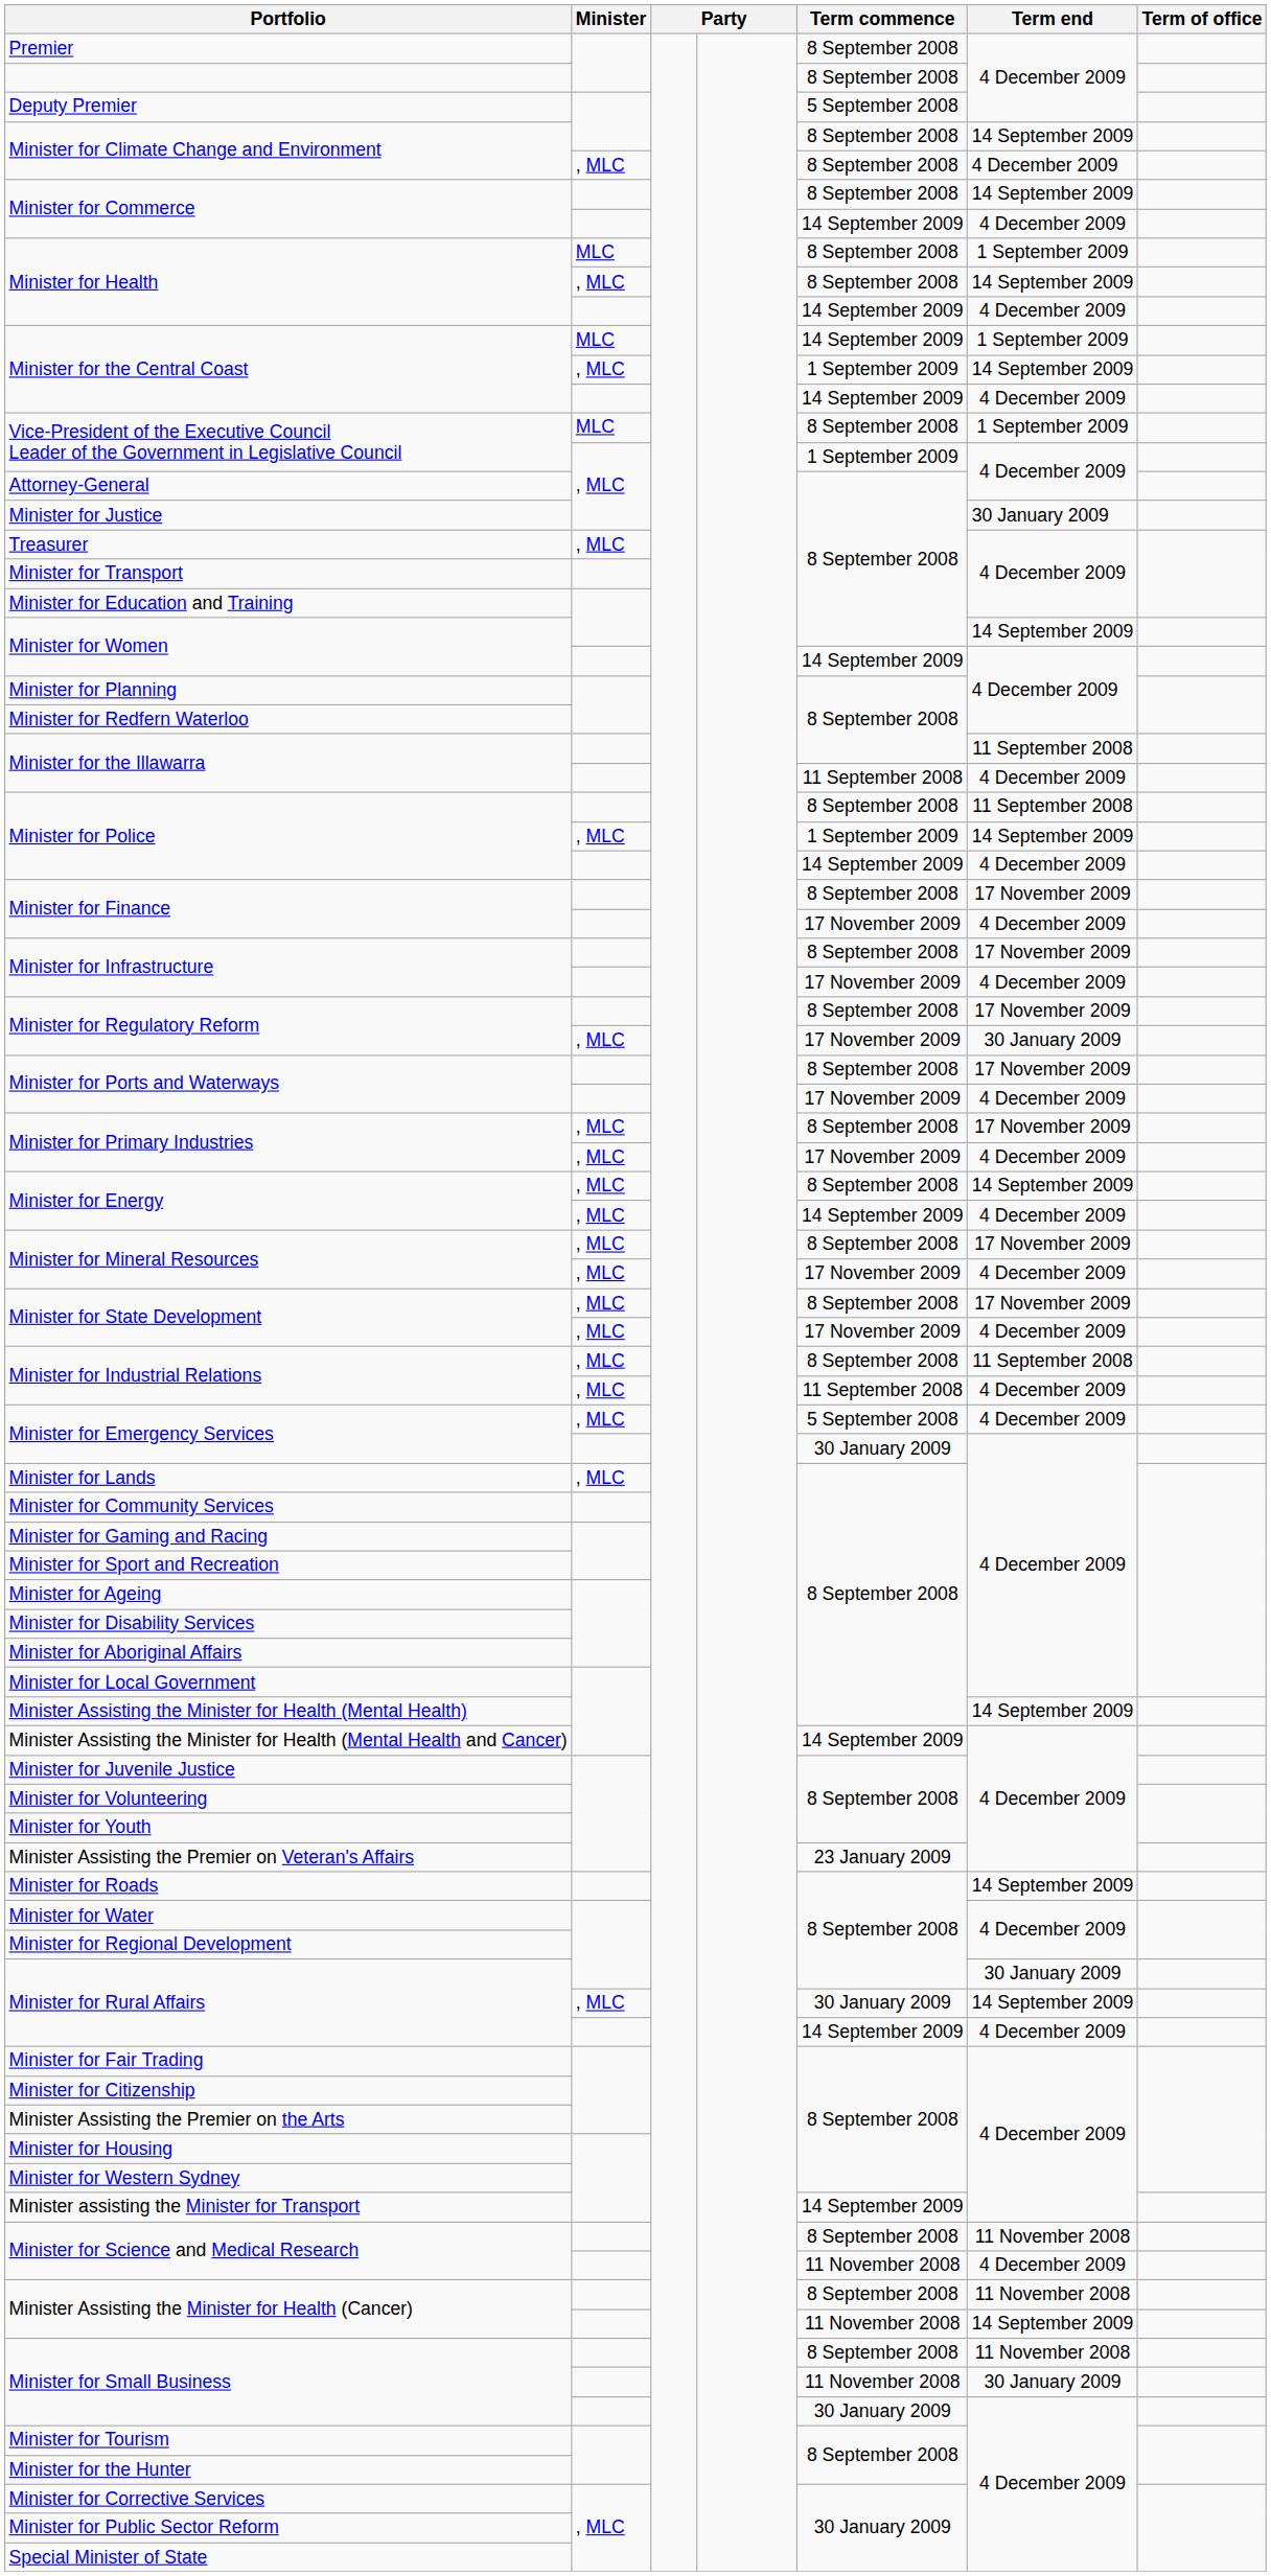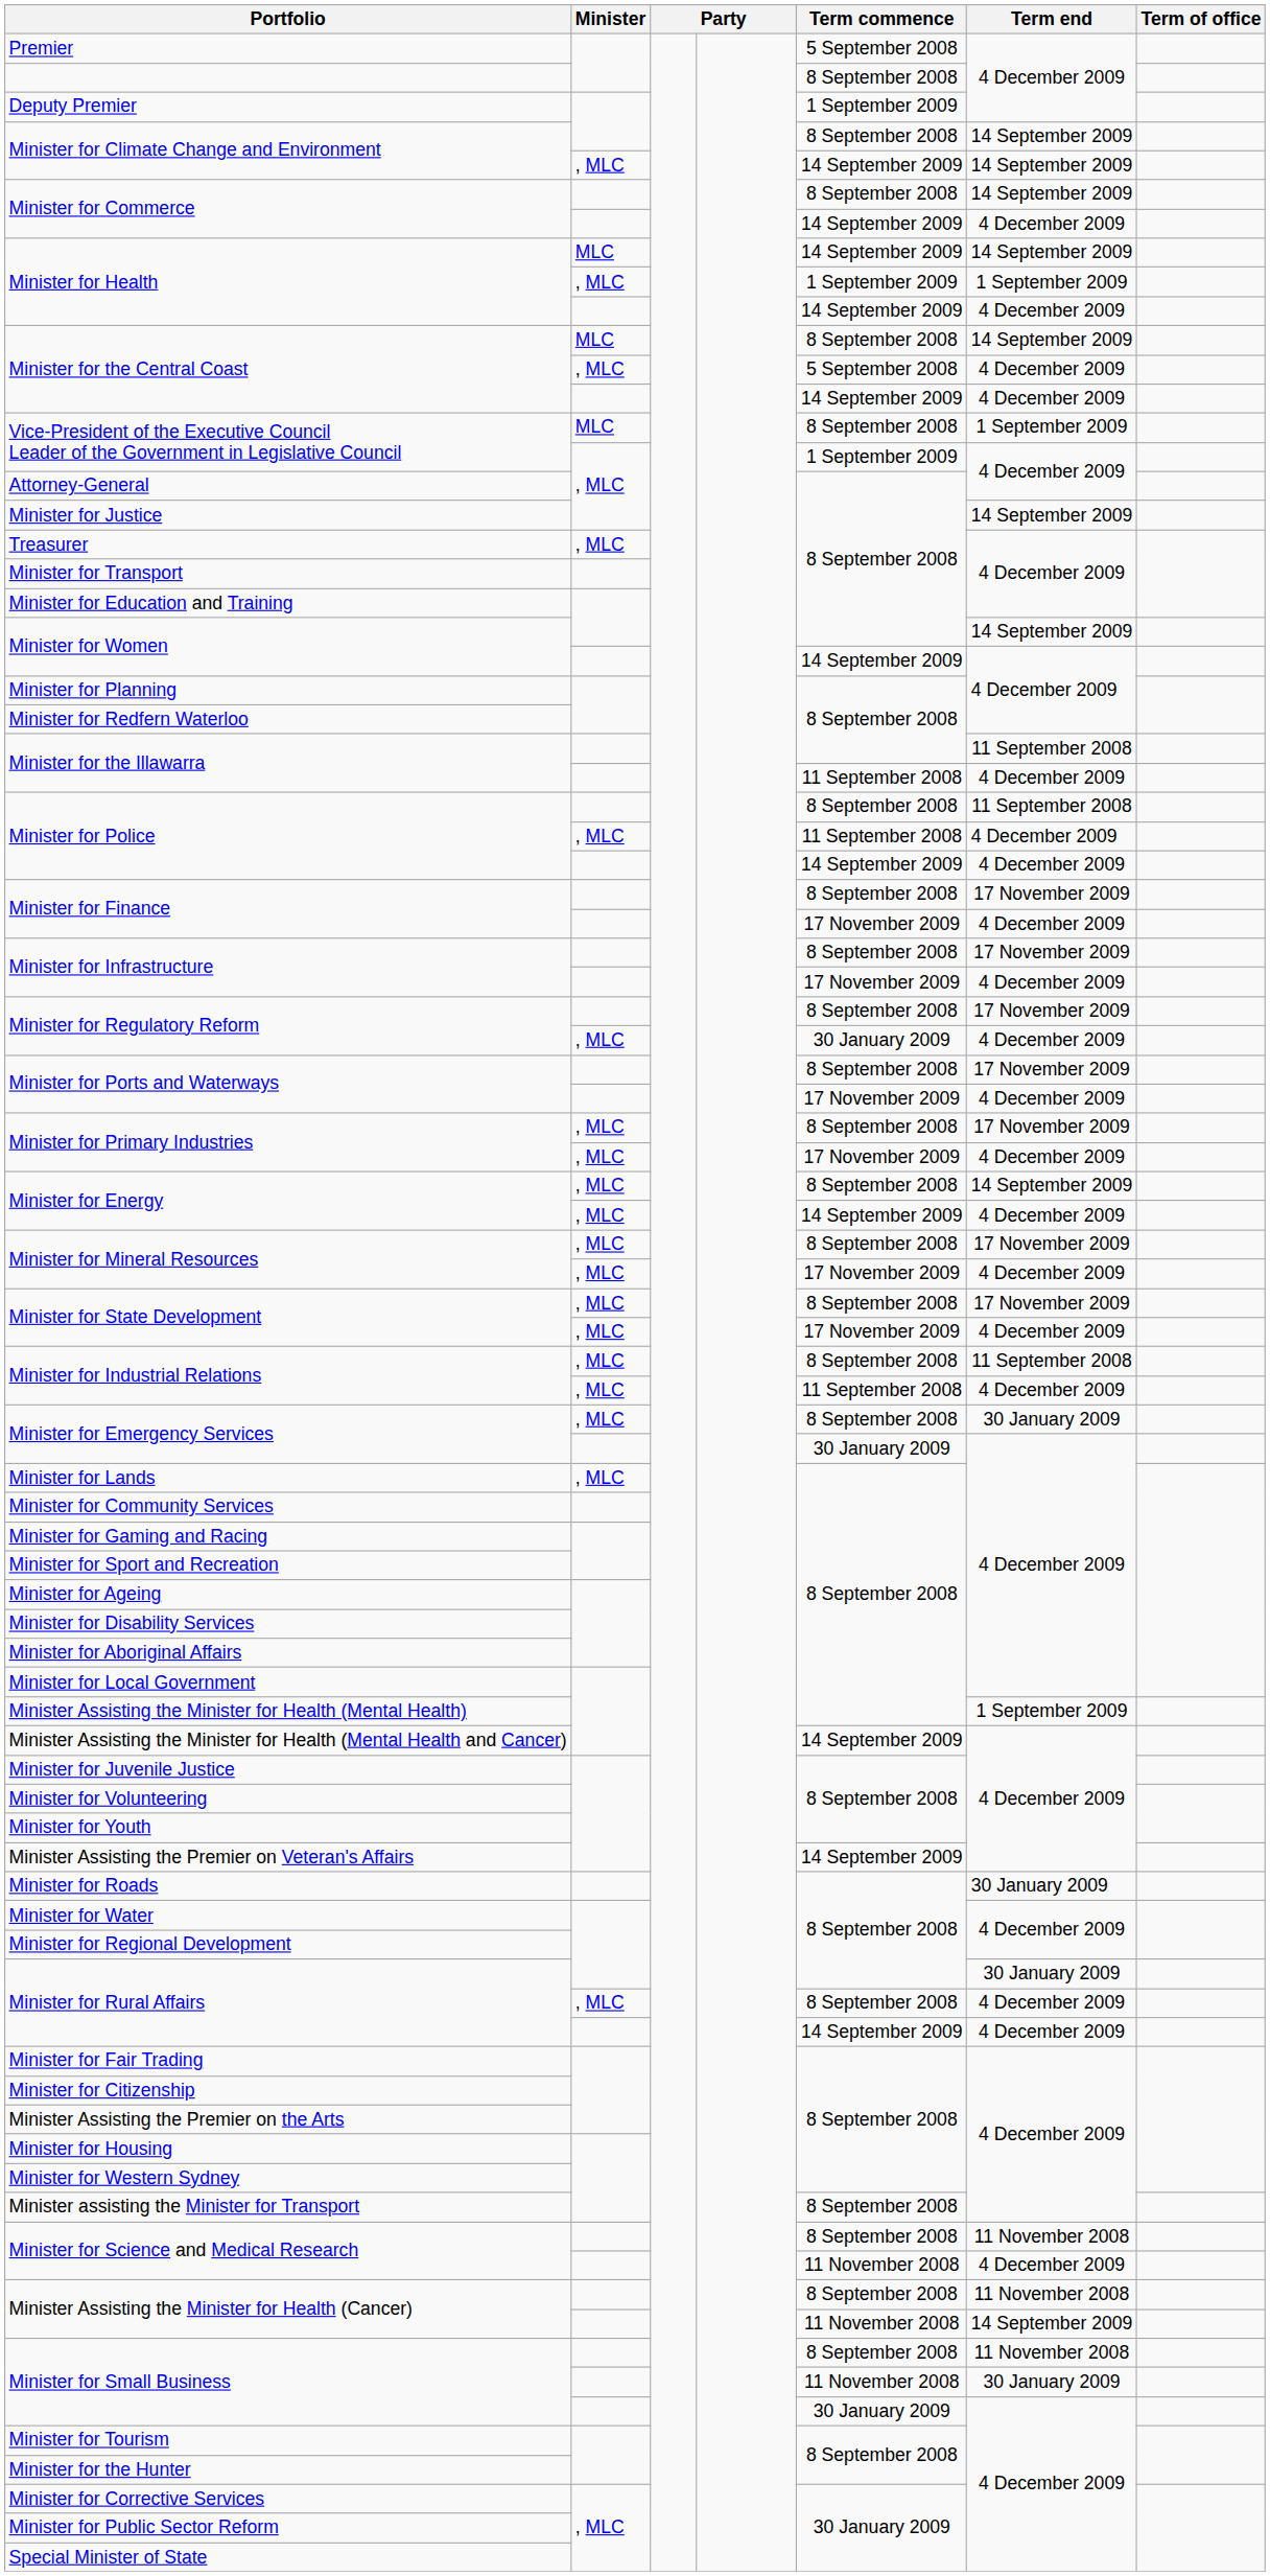Premier | Term commence: 8 September 2008 -> 5 September 2008
Deputy Premier | Term commence: 5 September 2008 -> 1 September 2009
Minister for Climate Change and Environment / , MLC | Term commence: 8 September 2008 -> 14 September 2009
Minister for Climate Change and Environment / , MLC | Term end: 4 December 2009 -> 14 September 2009
Minister for Health / MLC | Term commence: 8 September 2008 -> 14 September 2009
Minister for Health / MLC | Term end: 1 September 2009 -> 14 September 2009
Minister for Health / , MLC | Term commence: 8 September 2008 -> 1 September 2009
Minister for Health / , MLC | Term end: 14 September 2009 -> 1 September 2009
Minister for the Central Coast / MLC | Term commence: 14 September 2009 -> 8 September 2008
Minister for the Central Coast / MLC | Term end: 1 September 2009 -> 14 September 2009
Minister for the Central Coast / , MLC | Term commence: 1 September 2009 -> 5 September 2008
Minister for the Central Coast / , MLC | Term end: 14 September 2009 -> 4 December 2009
Minister for Justice | Term end: 30 January 2009 -> 14 September 2009
Minister for Police / , MLC | Term commence: 1 September 2009 -> 11 September 2008
Minister for Police / , MLC | Term end: 14 September 2009 -> 4 December 2009
Minister for Regulatory Reform / , MLC | Term commence: 17 November 2009 -> 30 January 2009
Minister for Regulatory Reform / , MLC | Term end: 30 January 2009 -> 4 December 2009
Minister for Emergency Services / , MLC | Term commence: 5 September 2008 -> 8 September 2008
Minister for Emergency Services / , MLC | Term end: 4 December 2009 -> 30 January 2009
Minister Assisting the Minister for Health (Mental Health) | Term end: 14 September 2009 -> 1 September 2009
Minister Assisting the Premier on Veteran's Affairs | Term commence: 23 January 2009 -> 14 September 2009
Minister for Roads | Term end: 14 September 2009 -> 30 January 2009
Minister for Rural Affairs / , MLC | Term commence: 30 January 2009 -> 8 September 2008
Minister for Rural Affairs / , MLC | Term end: 14 September 2009 -> 4 December 2009
Minister assisting the Minister for Transport | Term commence: 14 September 2009 -> 8 September 2008
